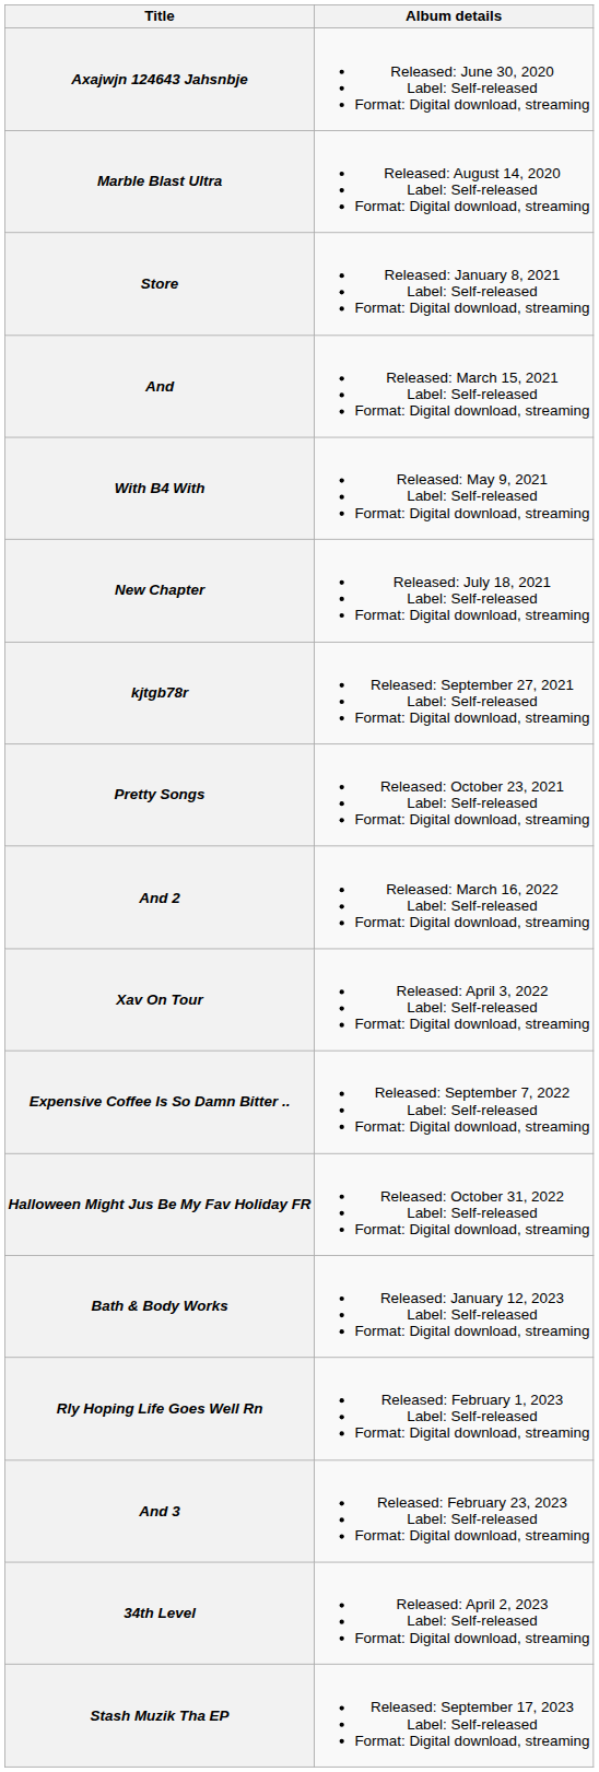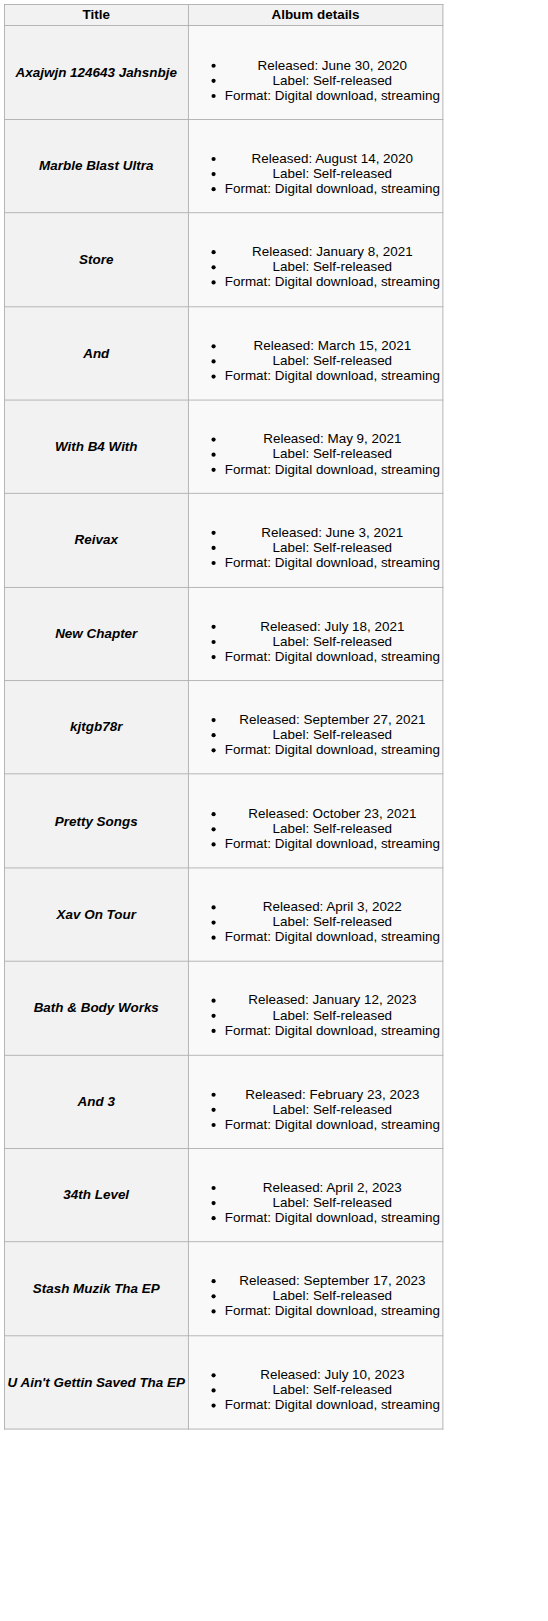+ row: Reivax | Released: June 3, 2021 Label: Self-released Format: Digital download, streaming
- row: And 2 | Released: March 16, 2022 Label: Self-released Format: Digital download, streaming
- row: Expensive Coffee Is So Damn Bitter .. | Released: September 7, 2022 Label: Self-released Format: Digital download, streaming
- row: Halloween Might Jus Be My Fav Holiday FR | Released: October 31, 2022 Label: Self-released Format: Digital download, streaming
- row: Rly Hoping Life Goes Well Rn | Released: February 1, 2023 Label: Self-released Format: Digital download, streaming
+ row: U Ain't Gettin Saved Tha EP | Released: July 10, 2023 Label: Self-released Format: Digital download, streaming
